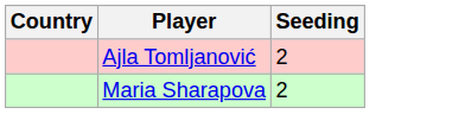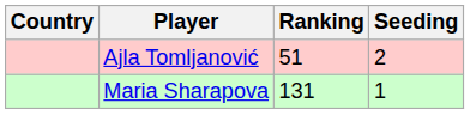+ column: Ranking | 51 | 131
Maria Sharapova | Seeding: 2 -> 1
